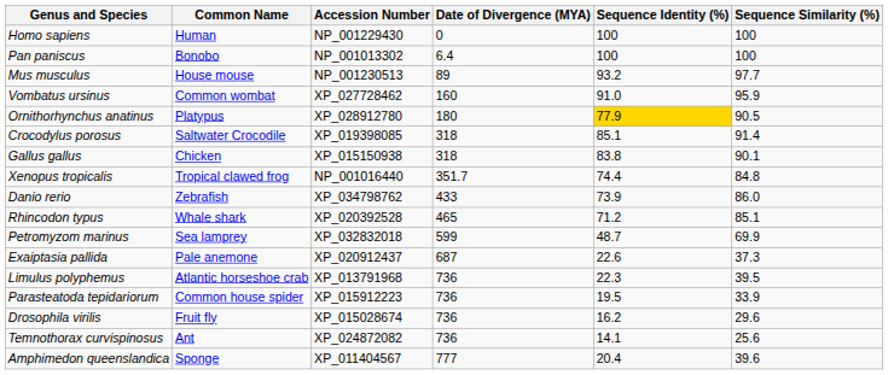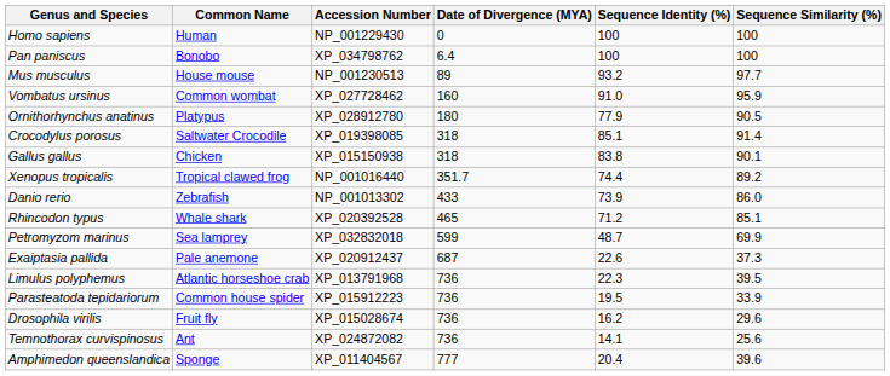Pan paniscus | Accession Number: NP_001013302 -> XP_034798762
Ornithorhynchus anatinus | Sequence Identity (%): gold background -> no background
Xenopus tropicalis | Sequence Similarity (%): 84.8 -> 89.2
Danio rerio | Accession Number: XP_034798762 -> NP_001013302
